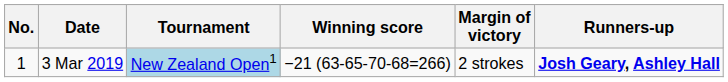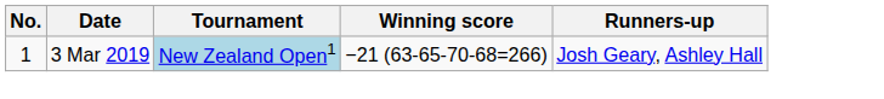- column: Margin of victory | 2 strokes
3 Mar 2019 | Runners-up: bold -> normal
